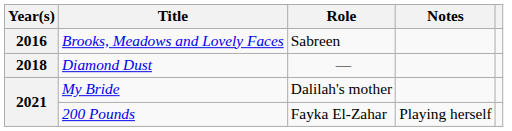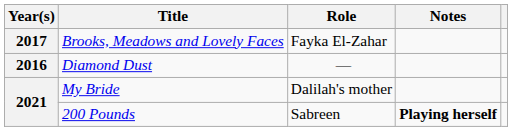Brooks, Meadows and Lovely Faces | Year(s): 2016 -> 2017
Brooks, Meadows and Lovely Faces | Role: Sabreen -> Fayka El-Zahar
Diamond Dust | Year(s): 2018 -> 2016
200 Pounds | Role: Fayka El-Zahar -> Sabreen
200 Pounds | Notes: normal -> bold
